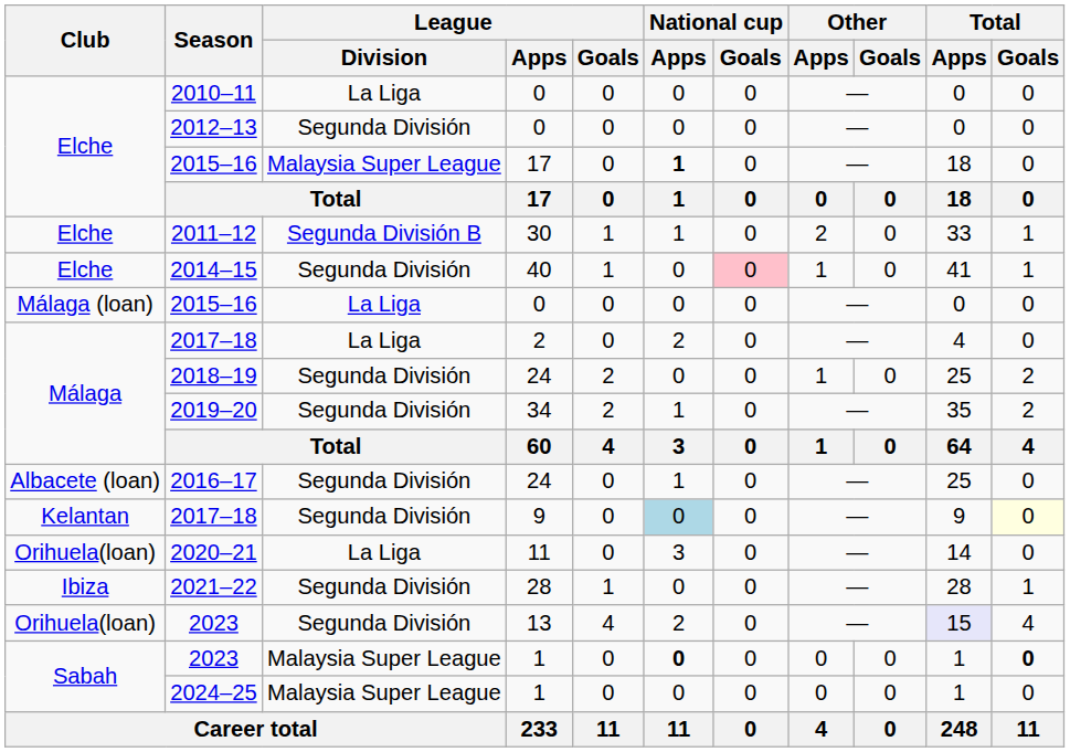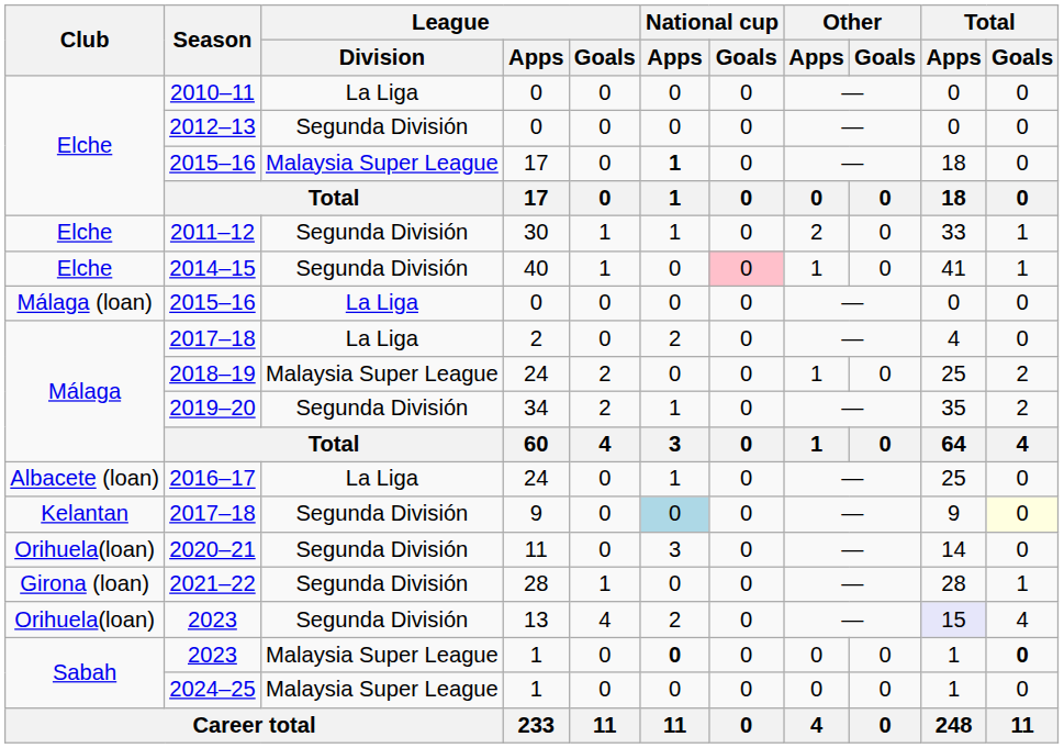2011–12 | League / Division: Segunda División B -> Segunda División
2018–19 | League / Division: Segunda División -> Malaysia Super League
2016–17 | League / Division: Segunda División -> La Liga
2020–21 | League / Division: La Liga -> Segunda División
2021–22 | Club: Ibiza -> Girona (loan)
